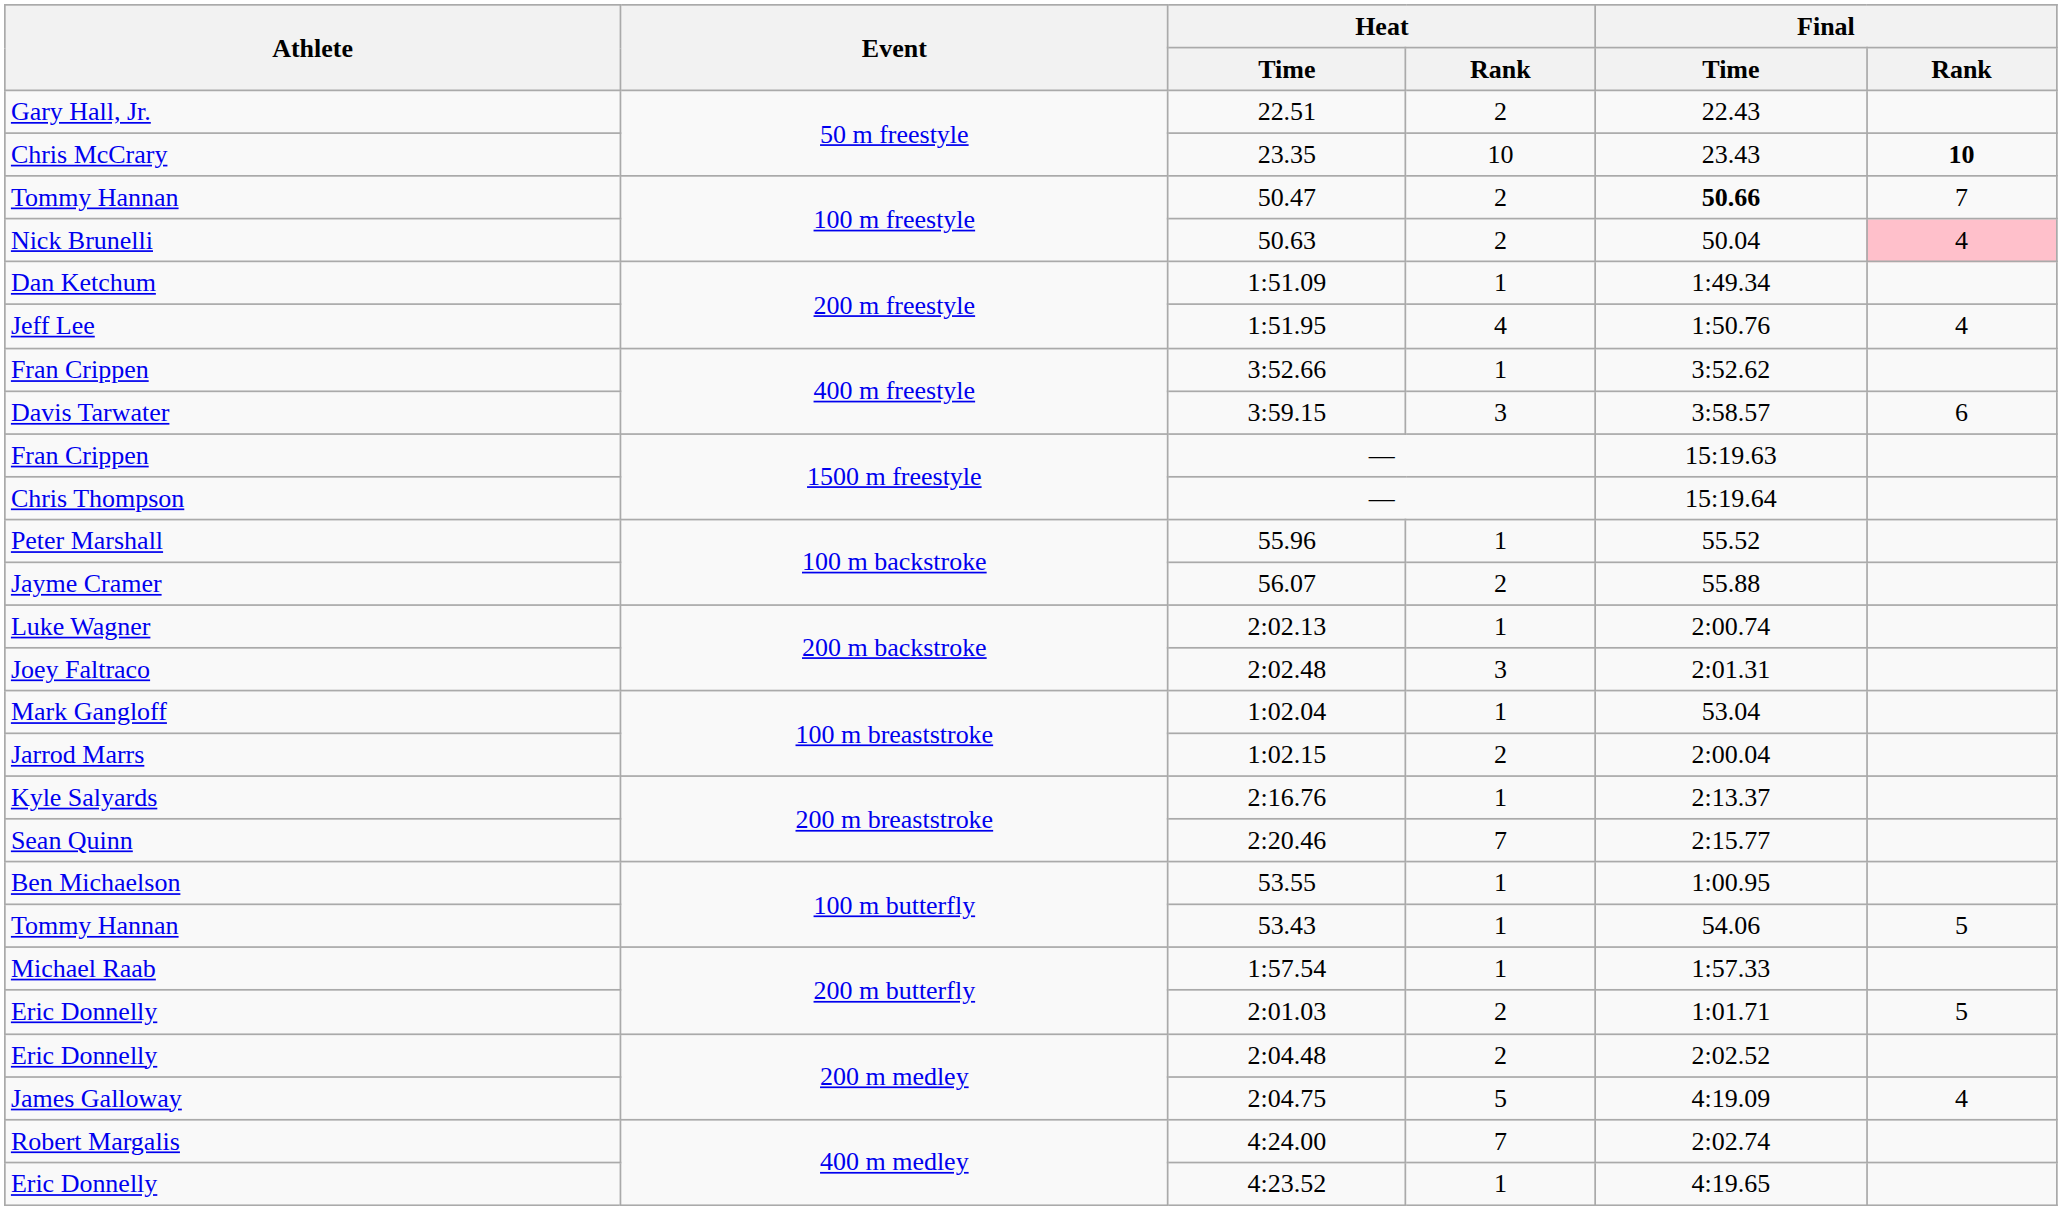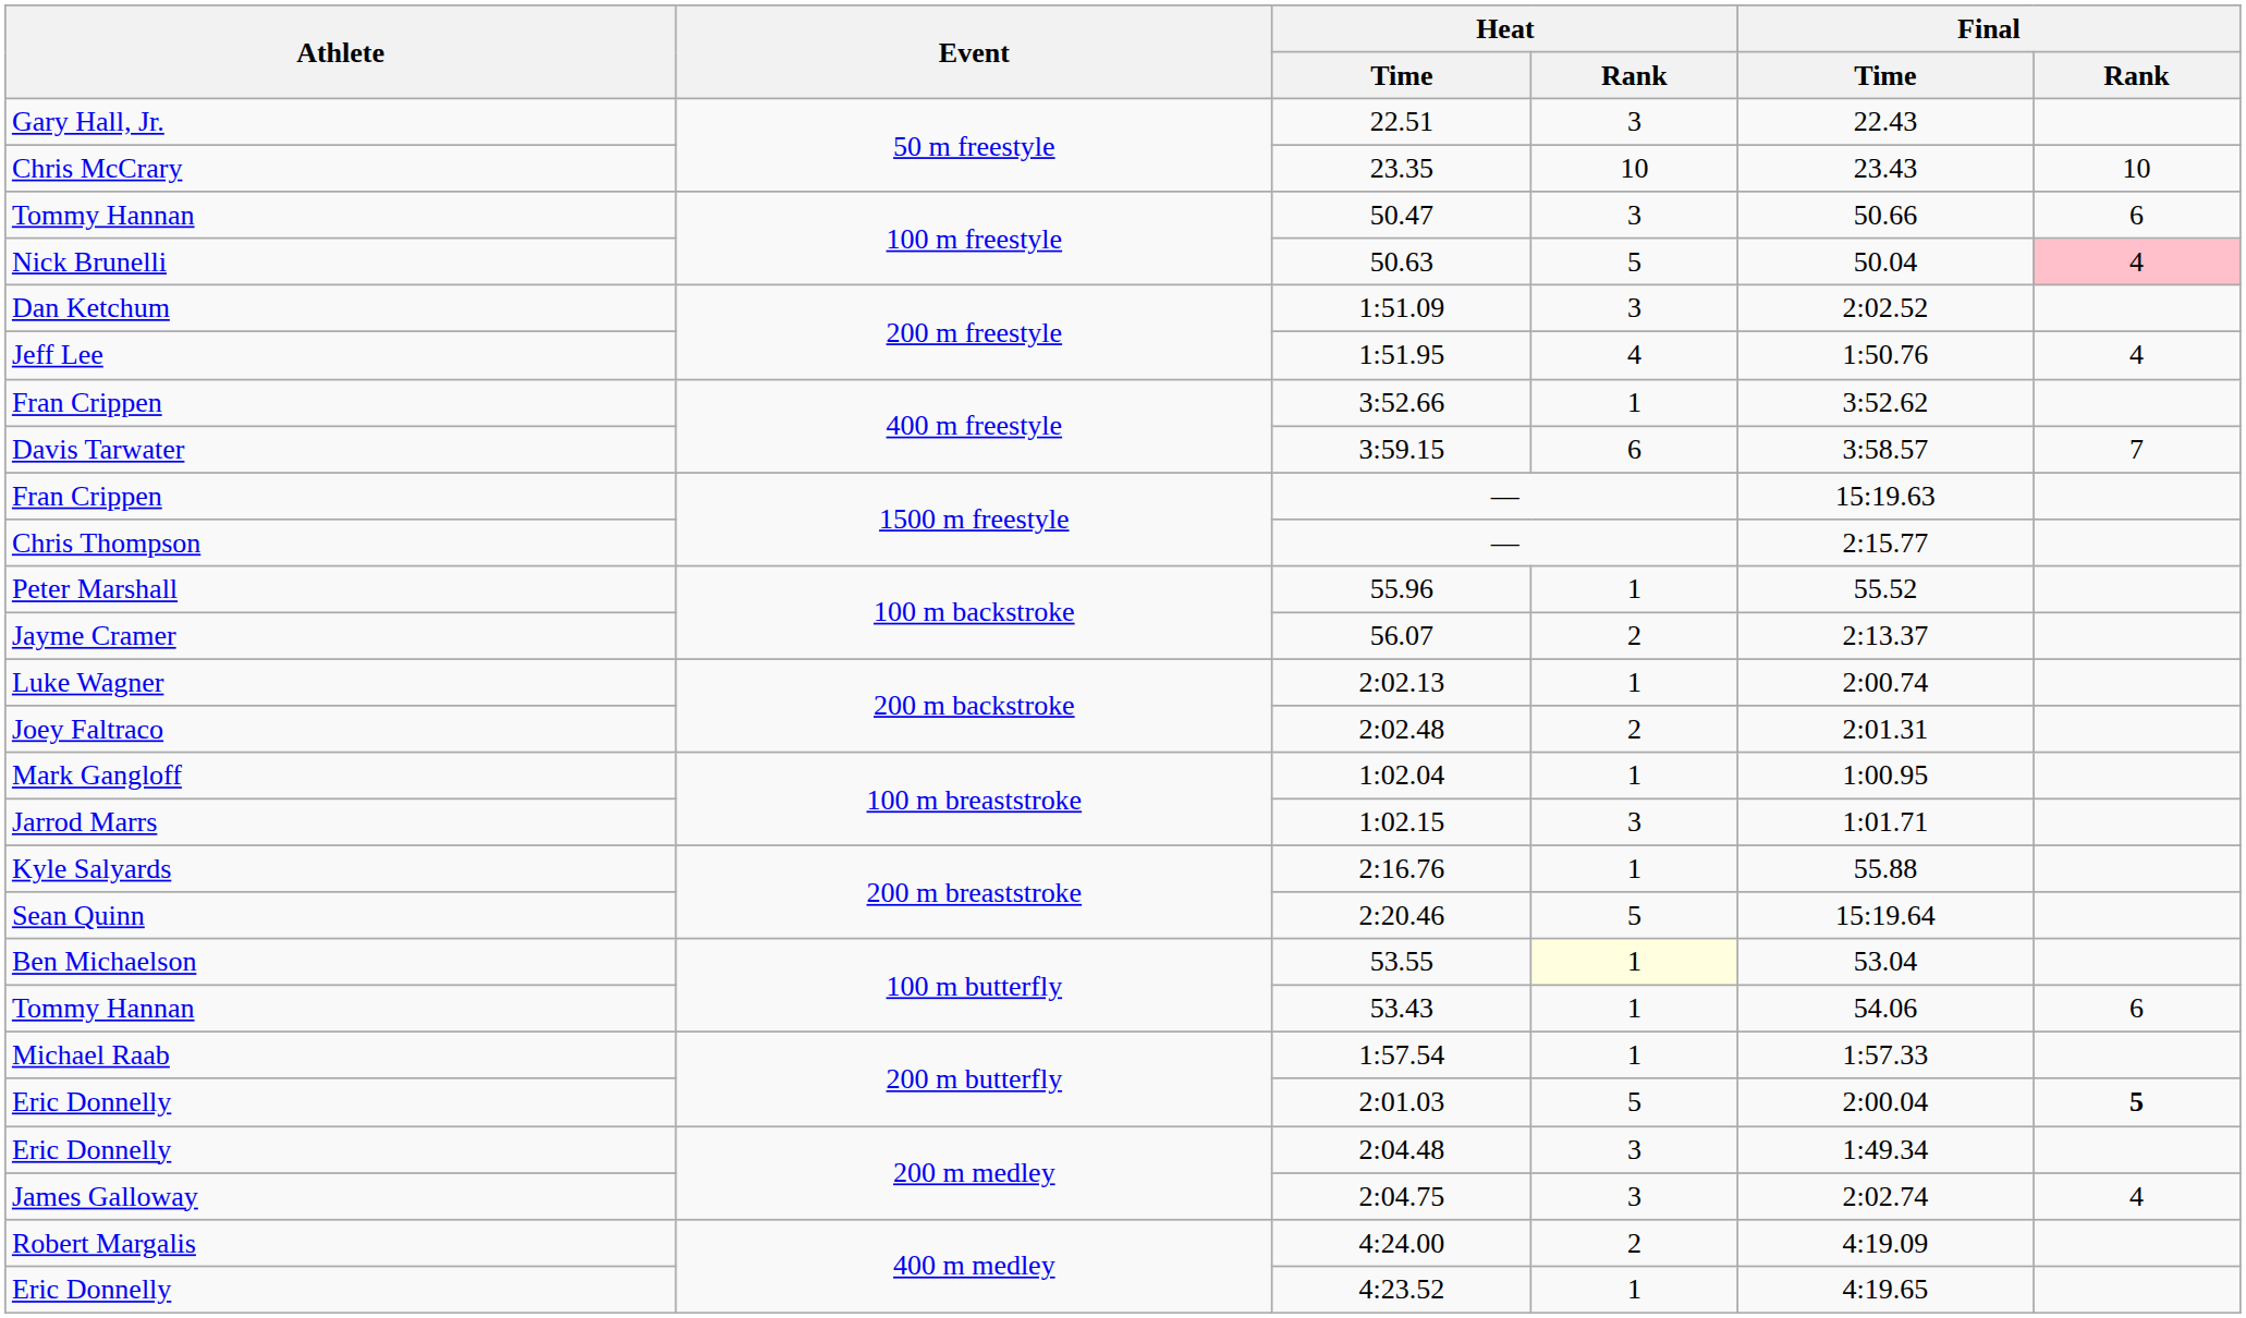22.51 | Heat / Rank: 2 -> 3
23.35 | Final / Rank: bold -> normal
50.47 | Heat / Rank: 2 -> 3
50.47 | Final / Time: bold -> normal
50.47 | Final / Rank: 7 -> 6
50.63 | Heat / Rank: 2 -> 5
1:51.09 | Heat / Rank: 1 -> 3
1:51.09 | Final / Time: 1:49.34 -> 2:02.52
3:59.15 | Heat / Rank: 3 -> 6
3:59.15 | Final / Rank: 6 -> 7
Chris Thompson / — | Final / Time: 15:19.64 -> 2:15.77
56.07 | Final / Time: 55.88 -> 2:13.37
2:02.48 | Heat / Rank: 3 -> 2
1:02.04 | Final / Time: 53.04 -> 1:00.95
1:02.15 | Heat / Rank: 2 -> 3
1:02.15 | Final / Time: 2:00.04 -> 1:01.71
2:16.76 | Final / Time: 2:13.37 -> 55.88
2:20.46 | Heat / Rank: 7 -> 5
2:20.46 | Final / Time: 2:15.77 -> 15:19.64
53.55 | Heat / Rank: no background -> lightyellow background
53.55 | Final / Time: 1:00.95 -> 53.04
53.43 | Final / Rank: 5 -> 6
2:01.03 | Heat / Rank: 2 -> 5
2:01.03 | Final / Time: 1:01.71 -> 2:00.04
2:01.03 | Final / Rank: normal -> bold
2:04.48 | Heat / Rank: 2 -> 3
2:04.48 | Final / Time: 2:02.52 -> 1:49.34
2:04.75 | Heat / Rank: 5 -> 3
2:04.75 | Final / Time: 4:19.09 -> 2:02.74
4:24.00 | Heat / Rank: 7 -> 2
4:24.00 | Final / Time: 2:02.74 -> 4:19.09
